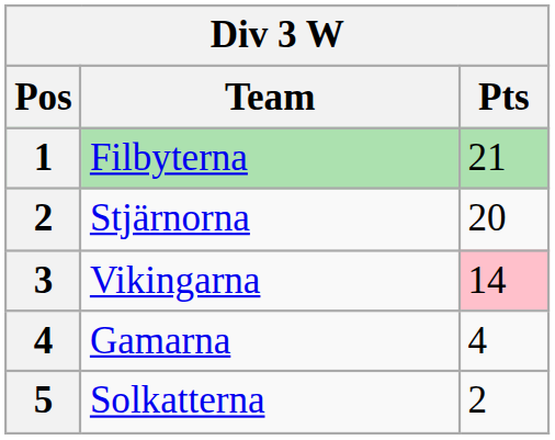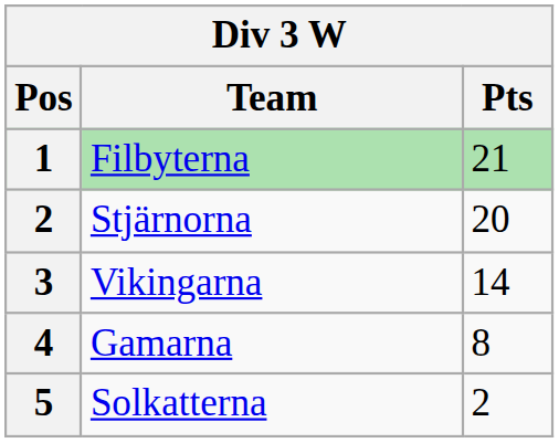Vikingarna | Pts: pink background -> no background
Gamarna | Pts: 4 -> 8
